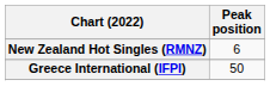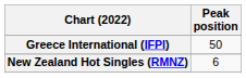rows swapped: Greece International (IFPI) <-> New Zealand Hot Singles (RMNZ)
